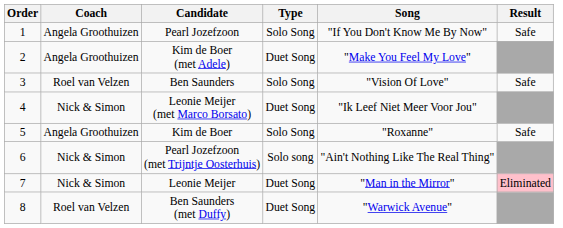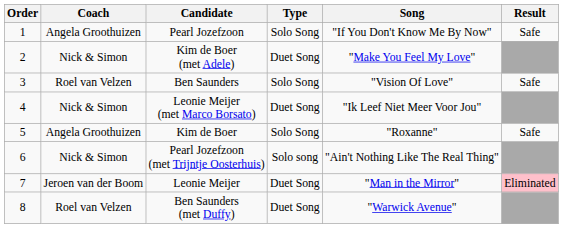Kim de Boer (met Adele) | Coach: Angela Groothuizen -> Nick & Simon
Leonie Meijer | Coach: Nick & Simon -> Jeroen van der Boom
